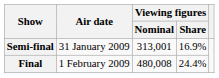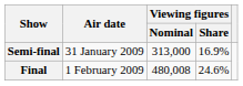Semi-final | Viewing figures / Nominal: 313,001 -> 313,000
Final | Viewing figures / Share: 24.4% -> 24.6%
